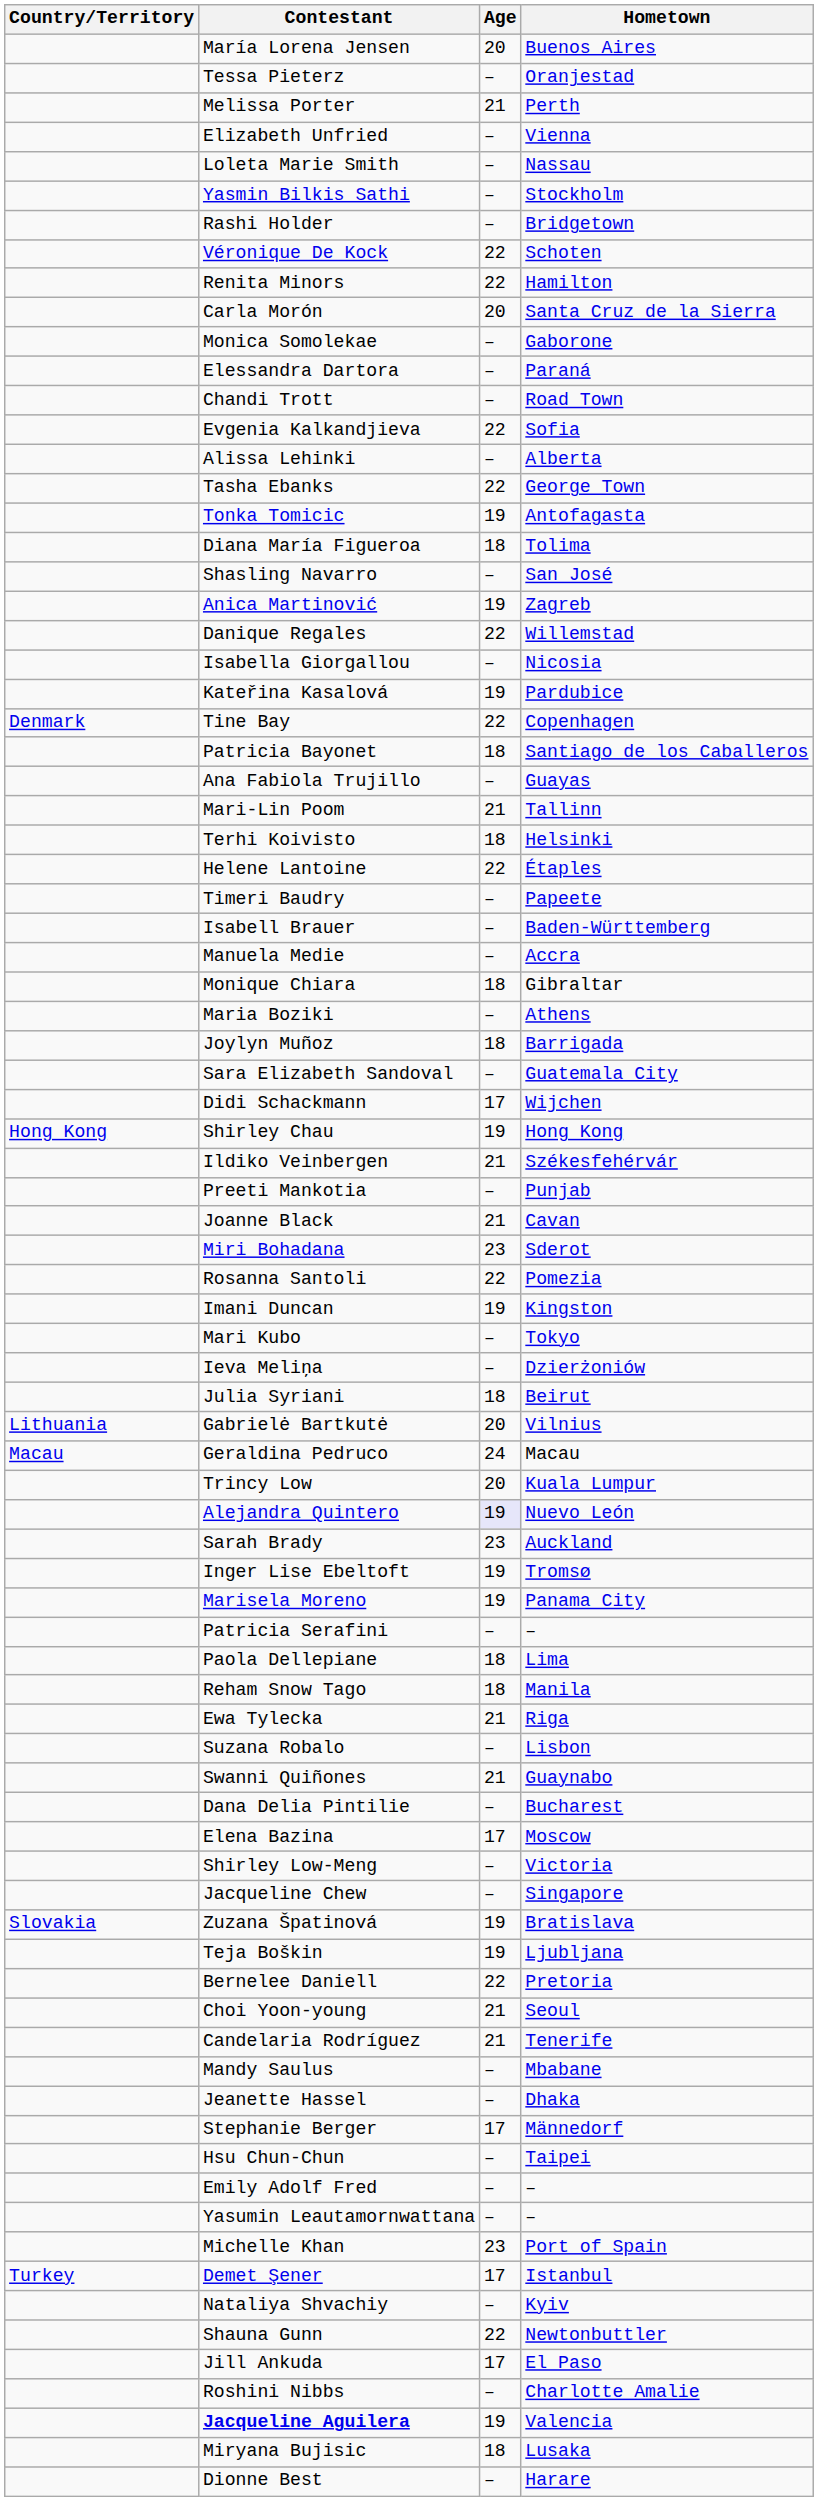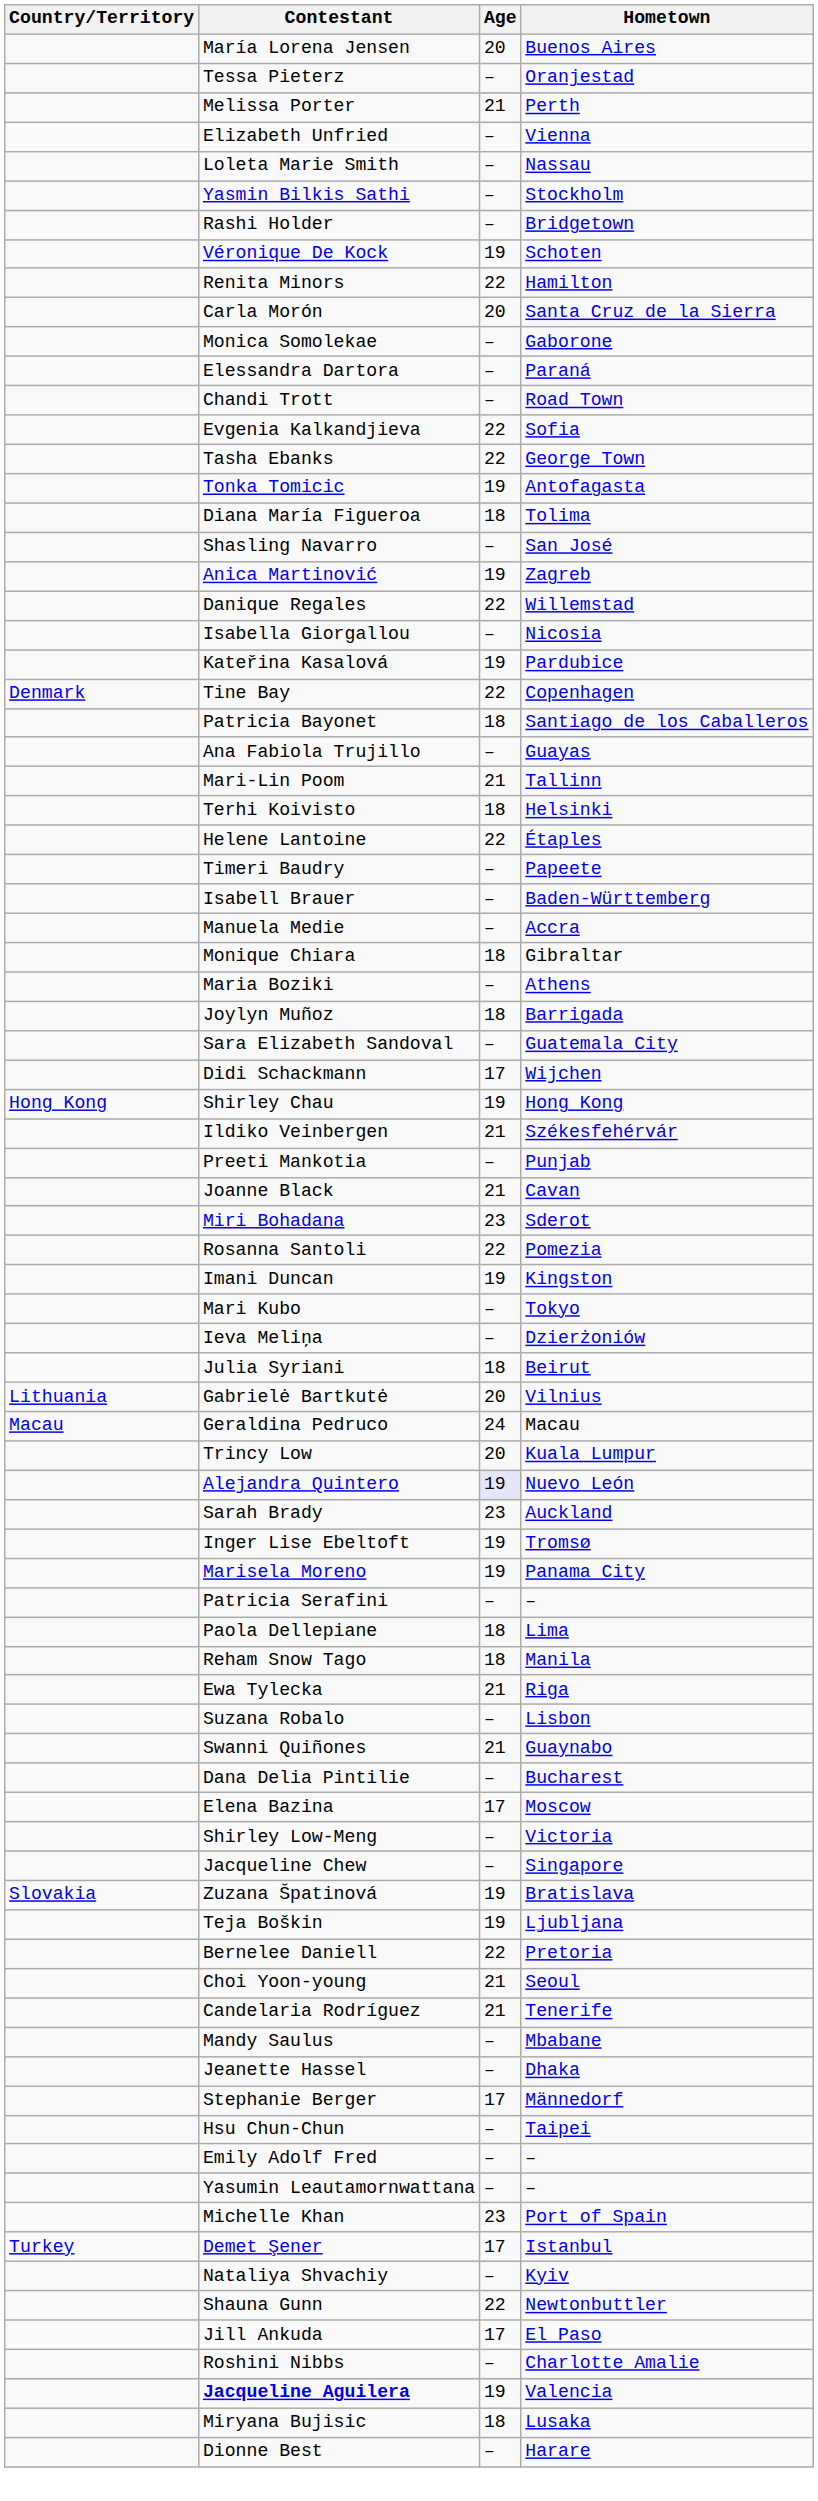Véronique De Kock | Age: 22 -> 19
- row: Alissa Lehinki | – | Alberta
